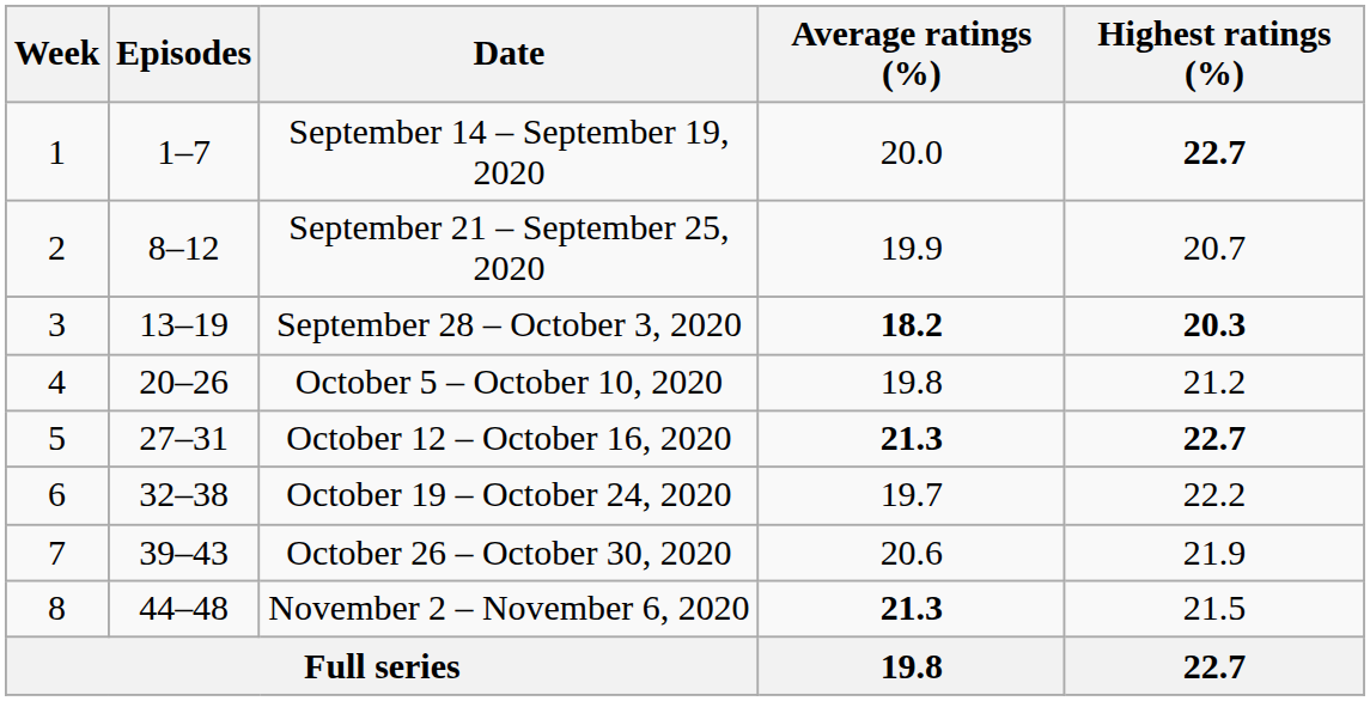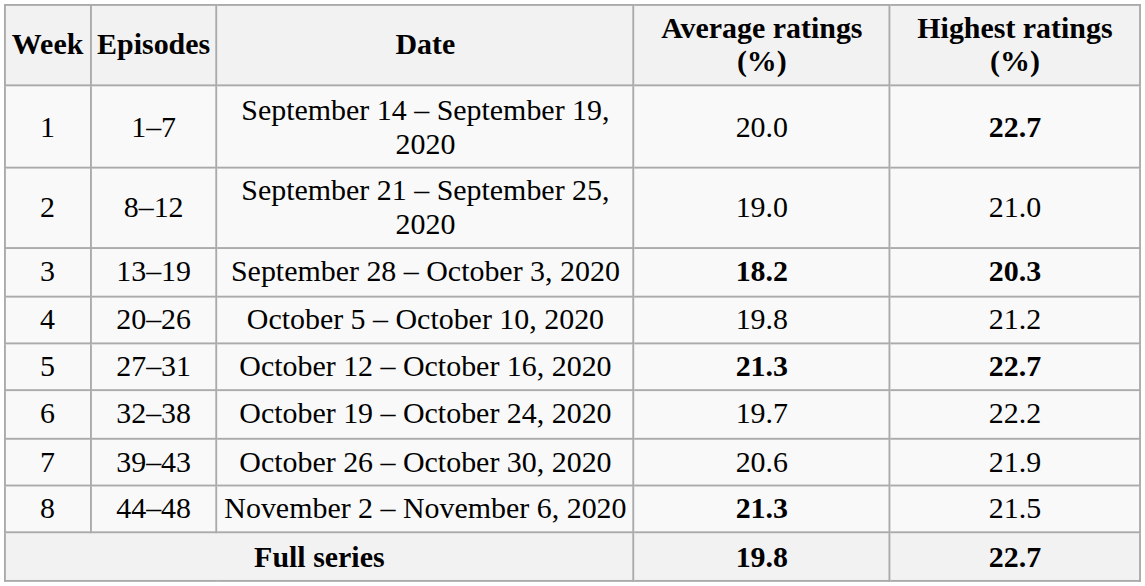September 21 – September 25, 2020 | Average ratings (%): 19.9 -> 19.0
September 21 – September 25, 2020 | Highest ratings (%): 20.7 -> 21.0
